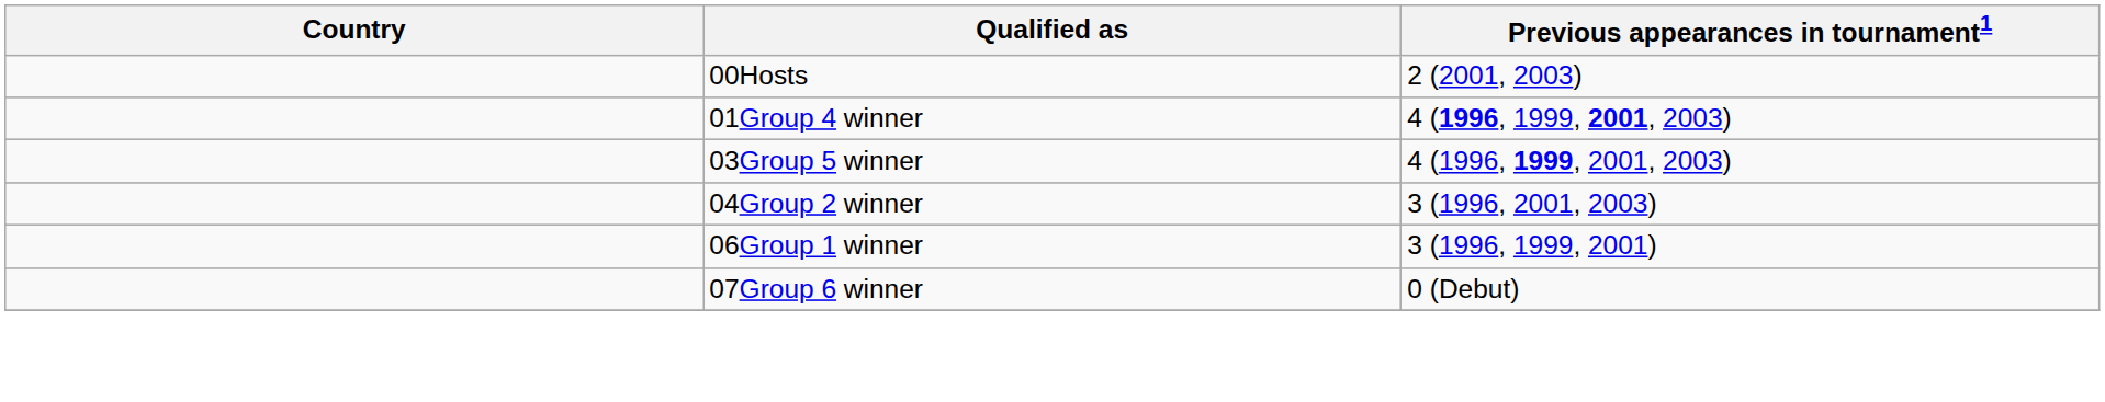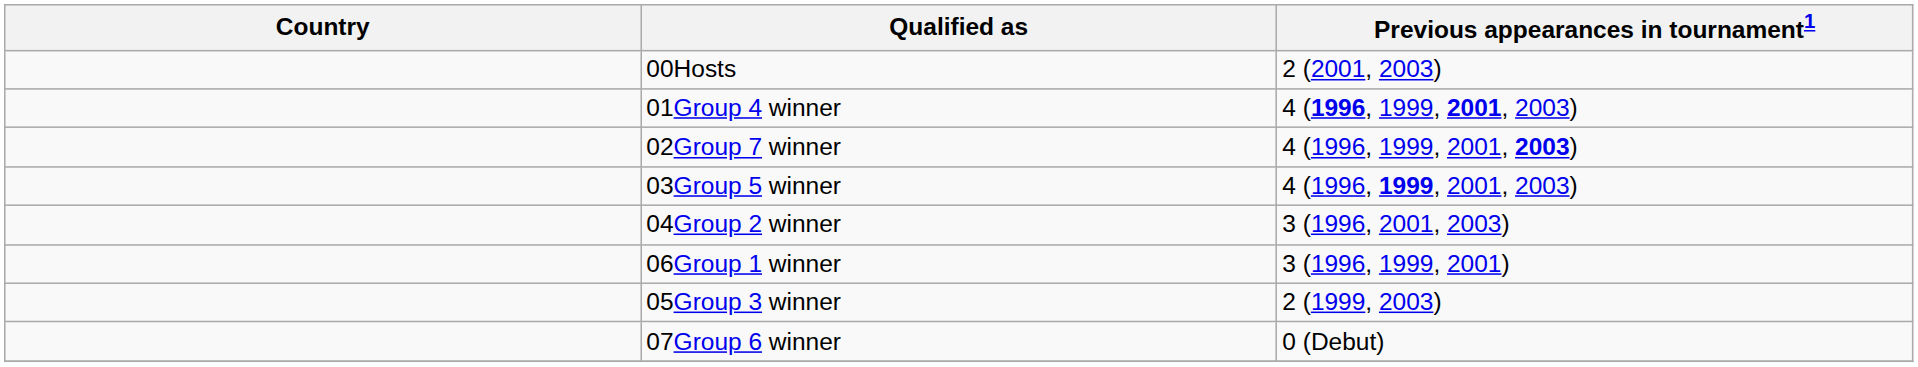+ row: 02Group 7 winner | 4 (1996, 1999, 2001, 2003)
+ row: 05Group 3 winner | 2 (1999, 2003)
